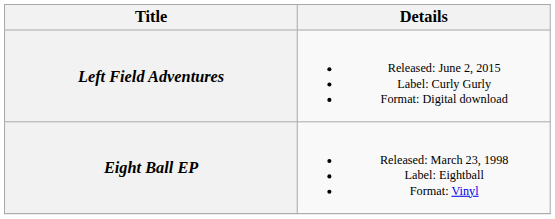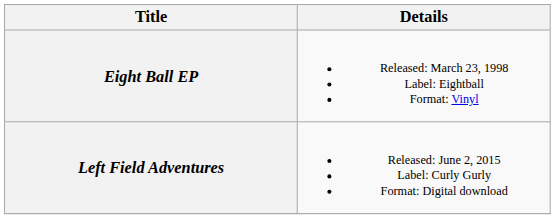rows swapped: Eight Ball EP <-> Left Field Adventures
